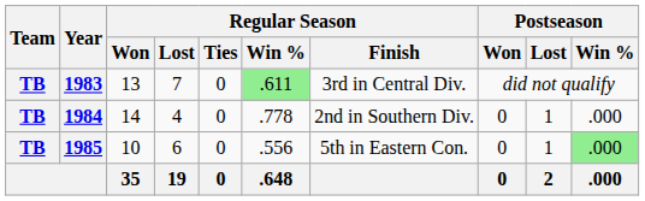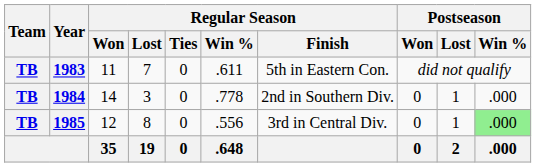1983 | Regular Season / Won: 13 -> 11
1983 | Regular Season / Win %: lightgreen background -> no background
1983 | Regular Season / Finish: 3rd in Central Div. -> 5th in Eastern Con.
1984 | Regular Season / Lost: 4 -> 3
1985 | Regular Season / Won: 10 -> 12
1985 | Regular Season / Lost: 6 -> 8
1985 | Regular Season / Finish: 5th in Eastern Con. -> 3rd in Central Div.
